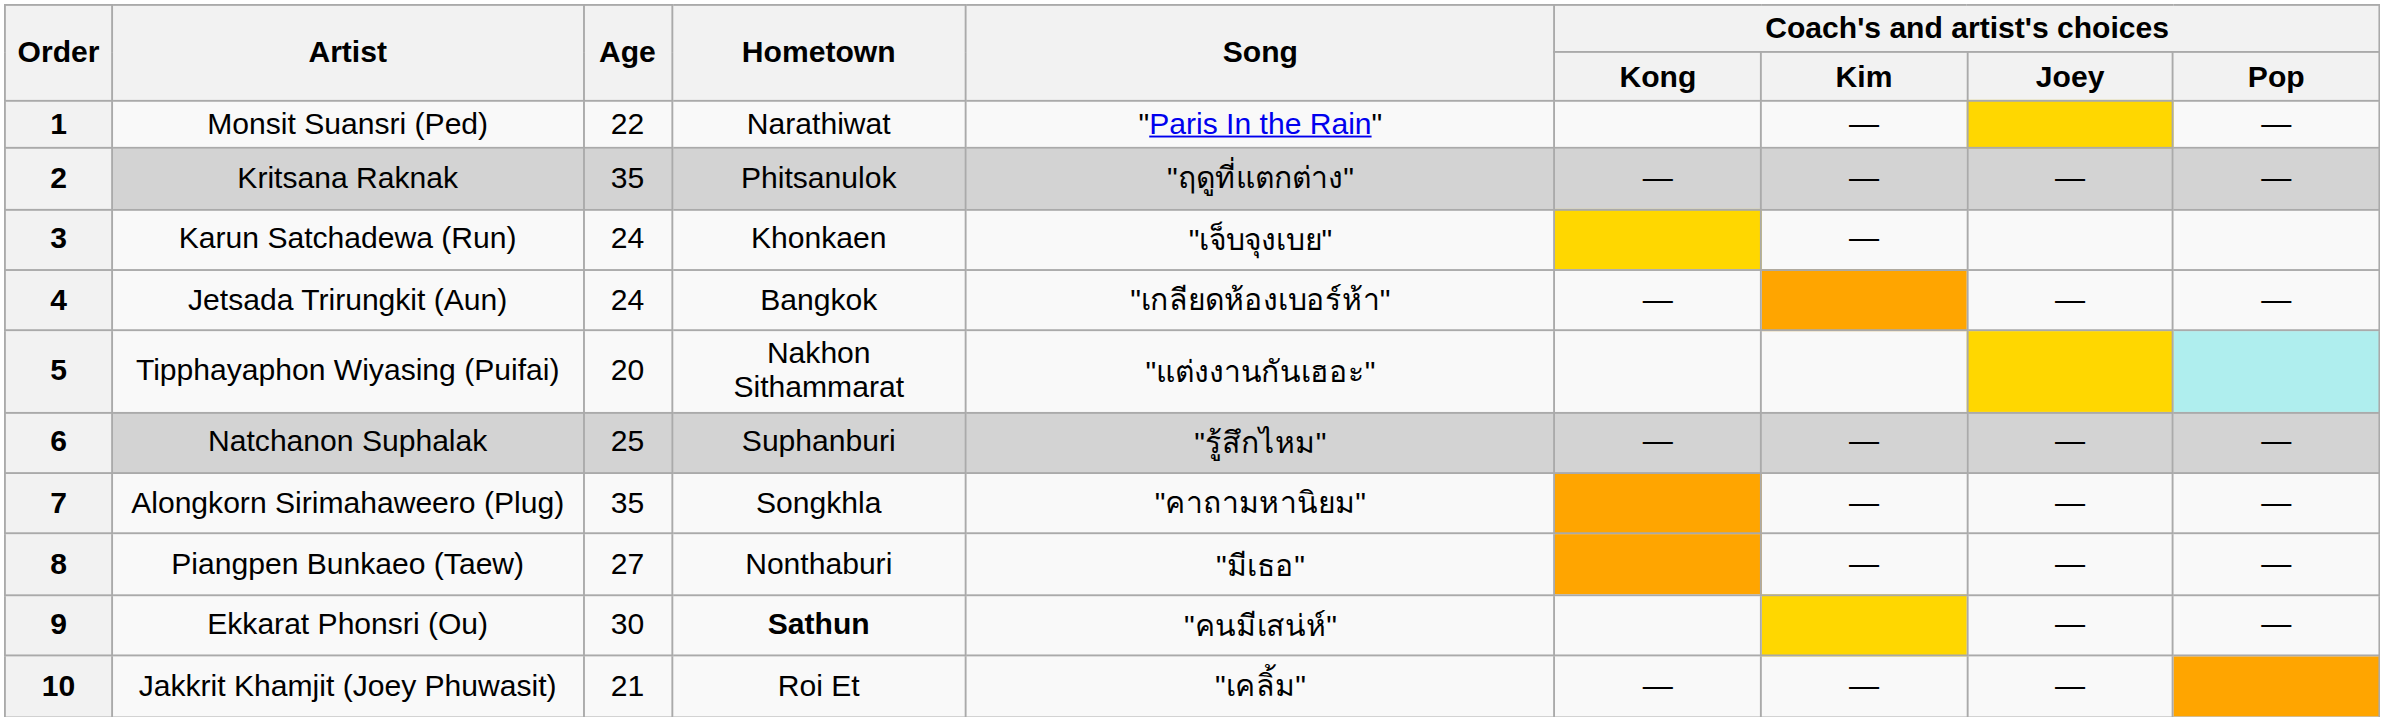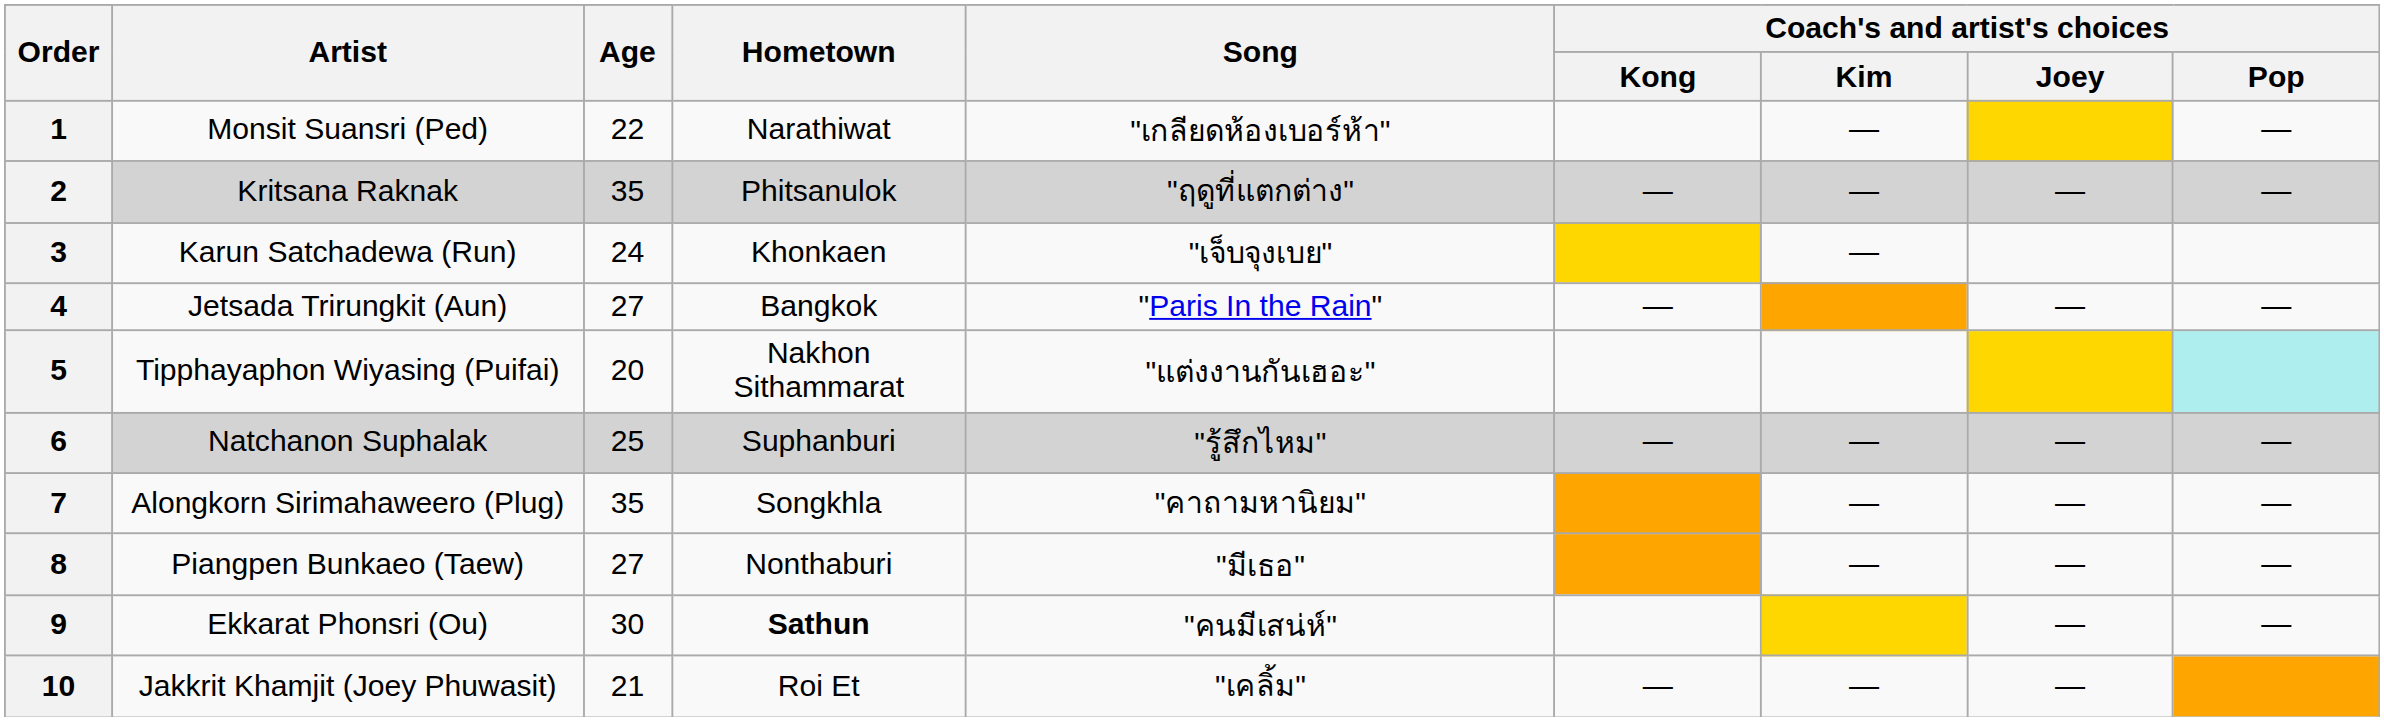1 | Song: "Paris In the Rain" -> "เกลียดห้องเบอร์ห้า"
4 | Age: 24 -> 27
4 | Song: "เกลียดห้องเบอร์ห้า" -> "Paris In the Rain"
